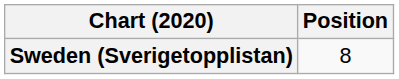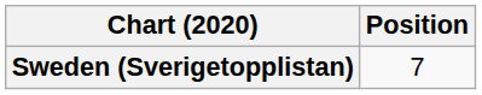Sweden (Sverigetopplistan) | Position: 8 -> 7
